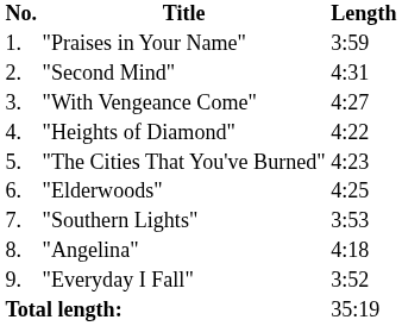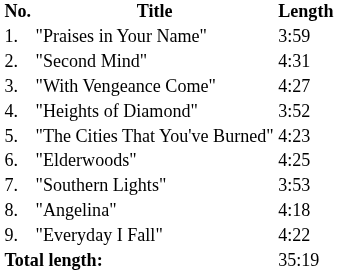"Heights of Diamond" | Length: 4:22 -> 3:52
"Everyday I Fall" | Length: 3:52 -> 4:22
